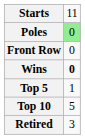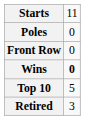Poles | column 2: lightgreen background -> no background
- row: Top 5 | 1
